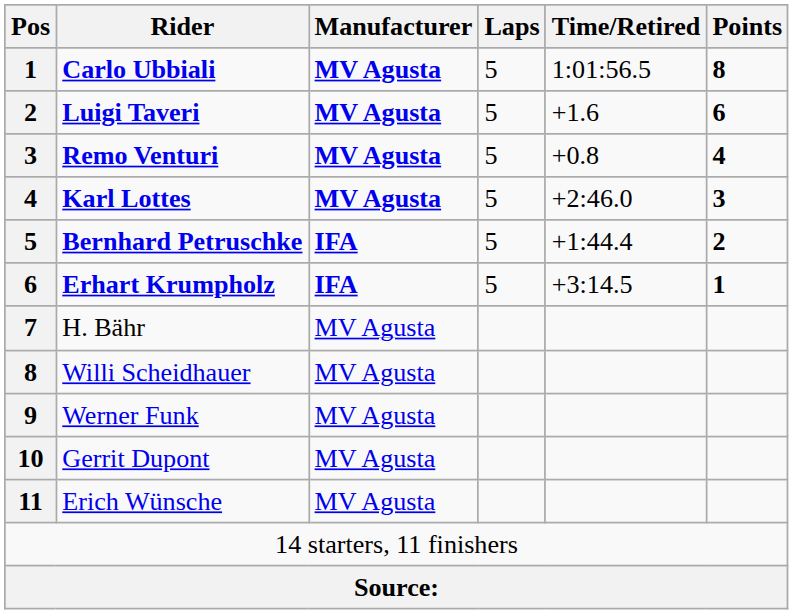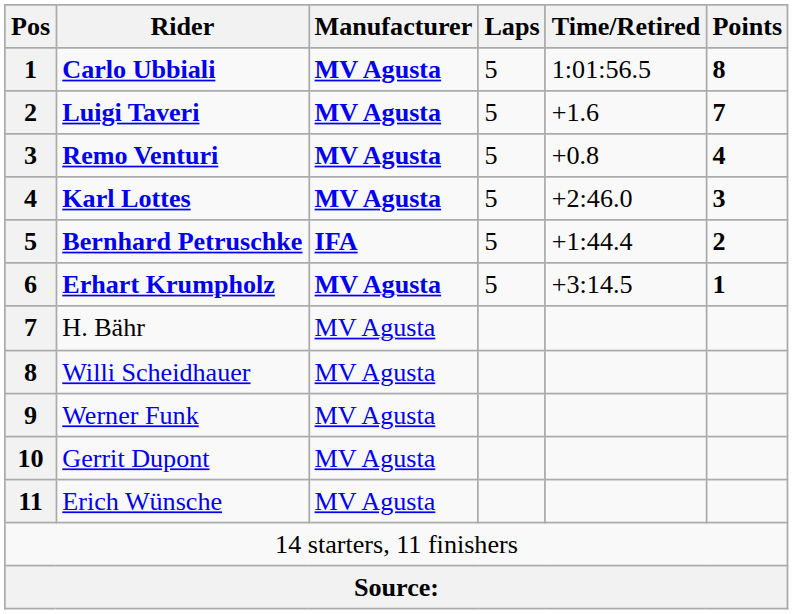Luigi Taveri | Points: 6 -> 7
Erhart Krumpholz | Manufacturer: IFA -> MV Agusta
